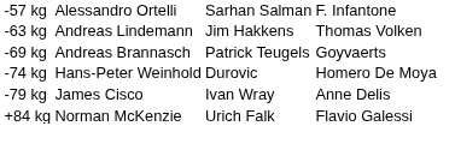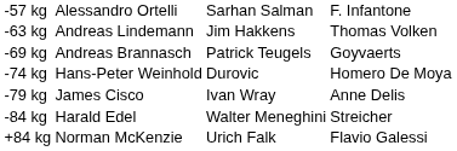+ row: -84 kg | Harald Edel | Walter Meneghini | Streicher
